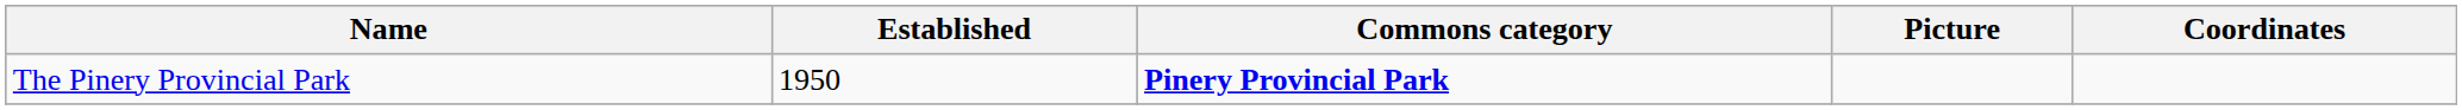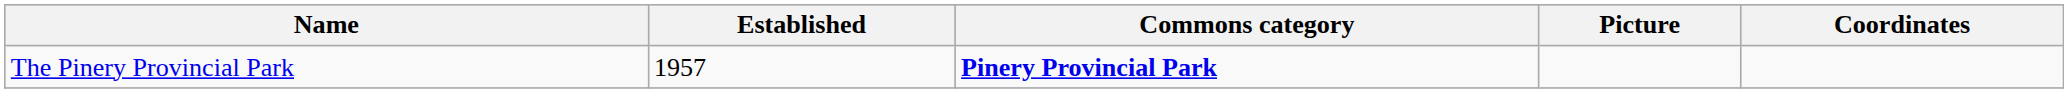The Pinery Provincial Park | Established: 1950 -> 1957
